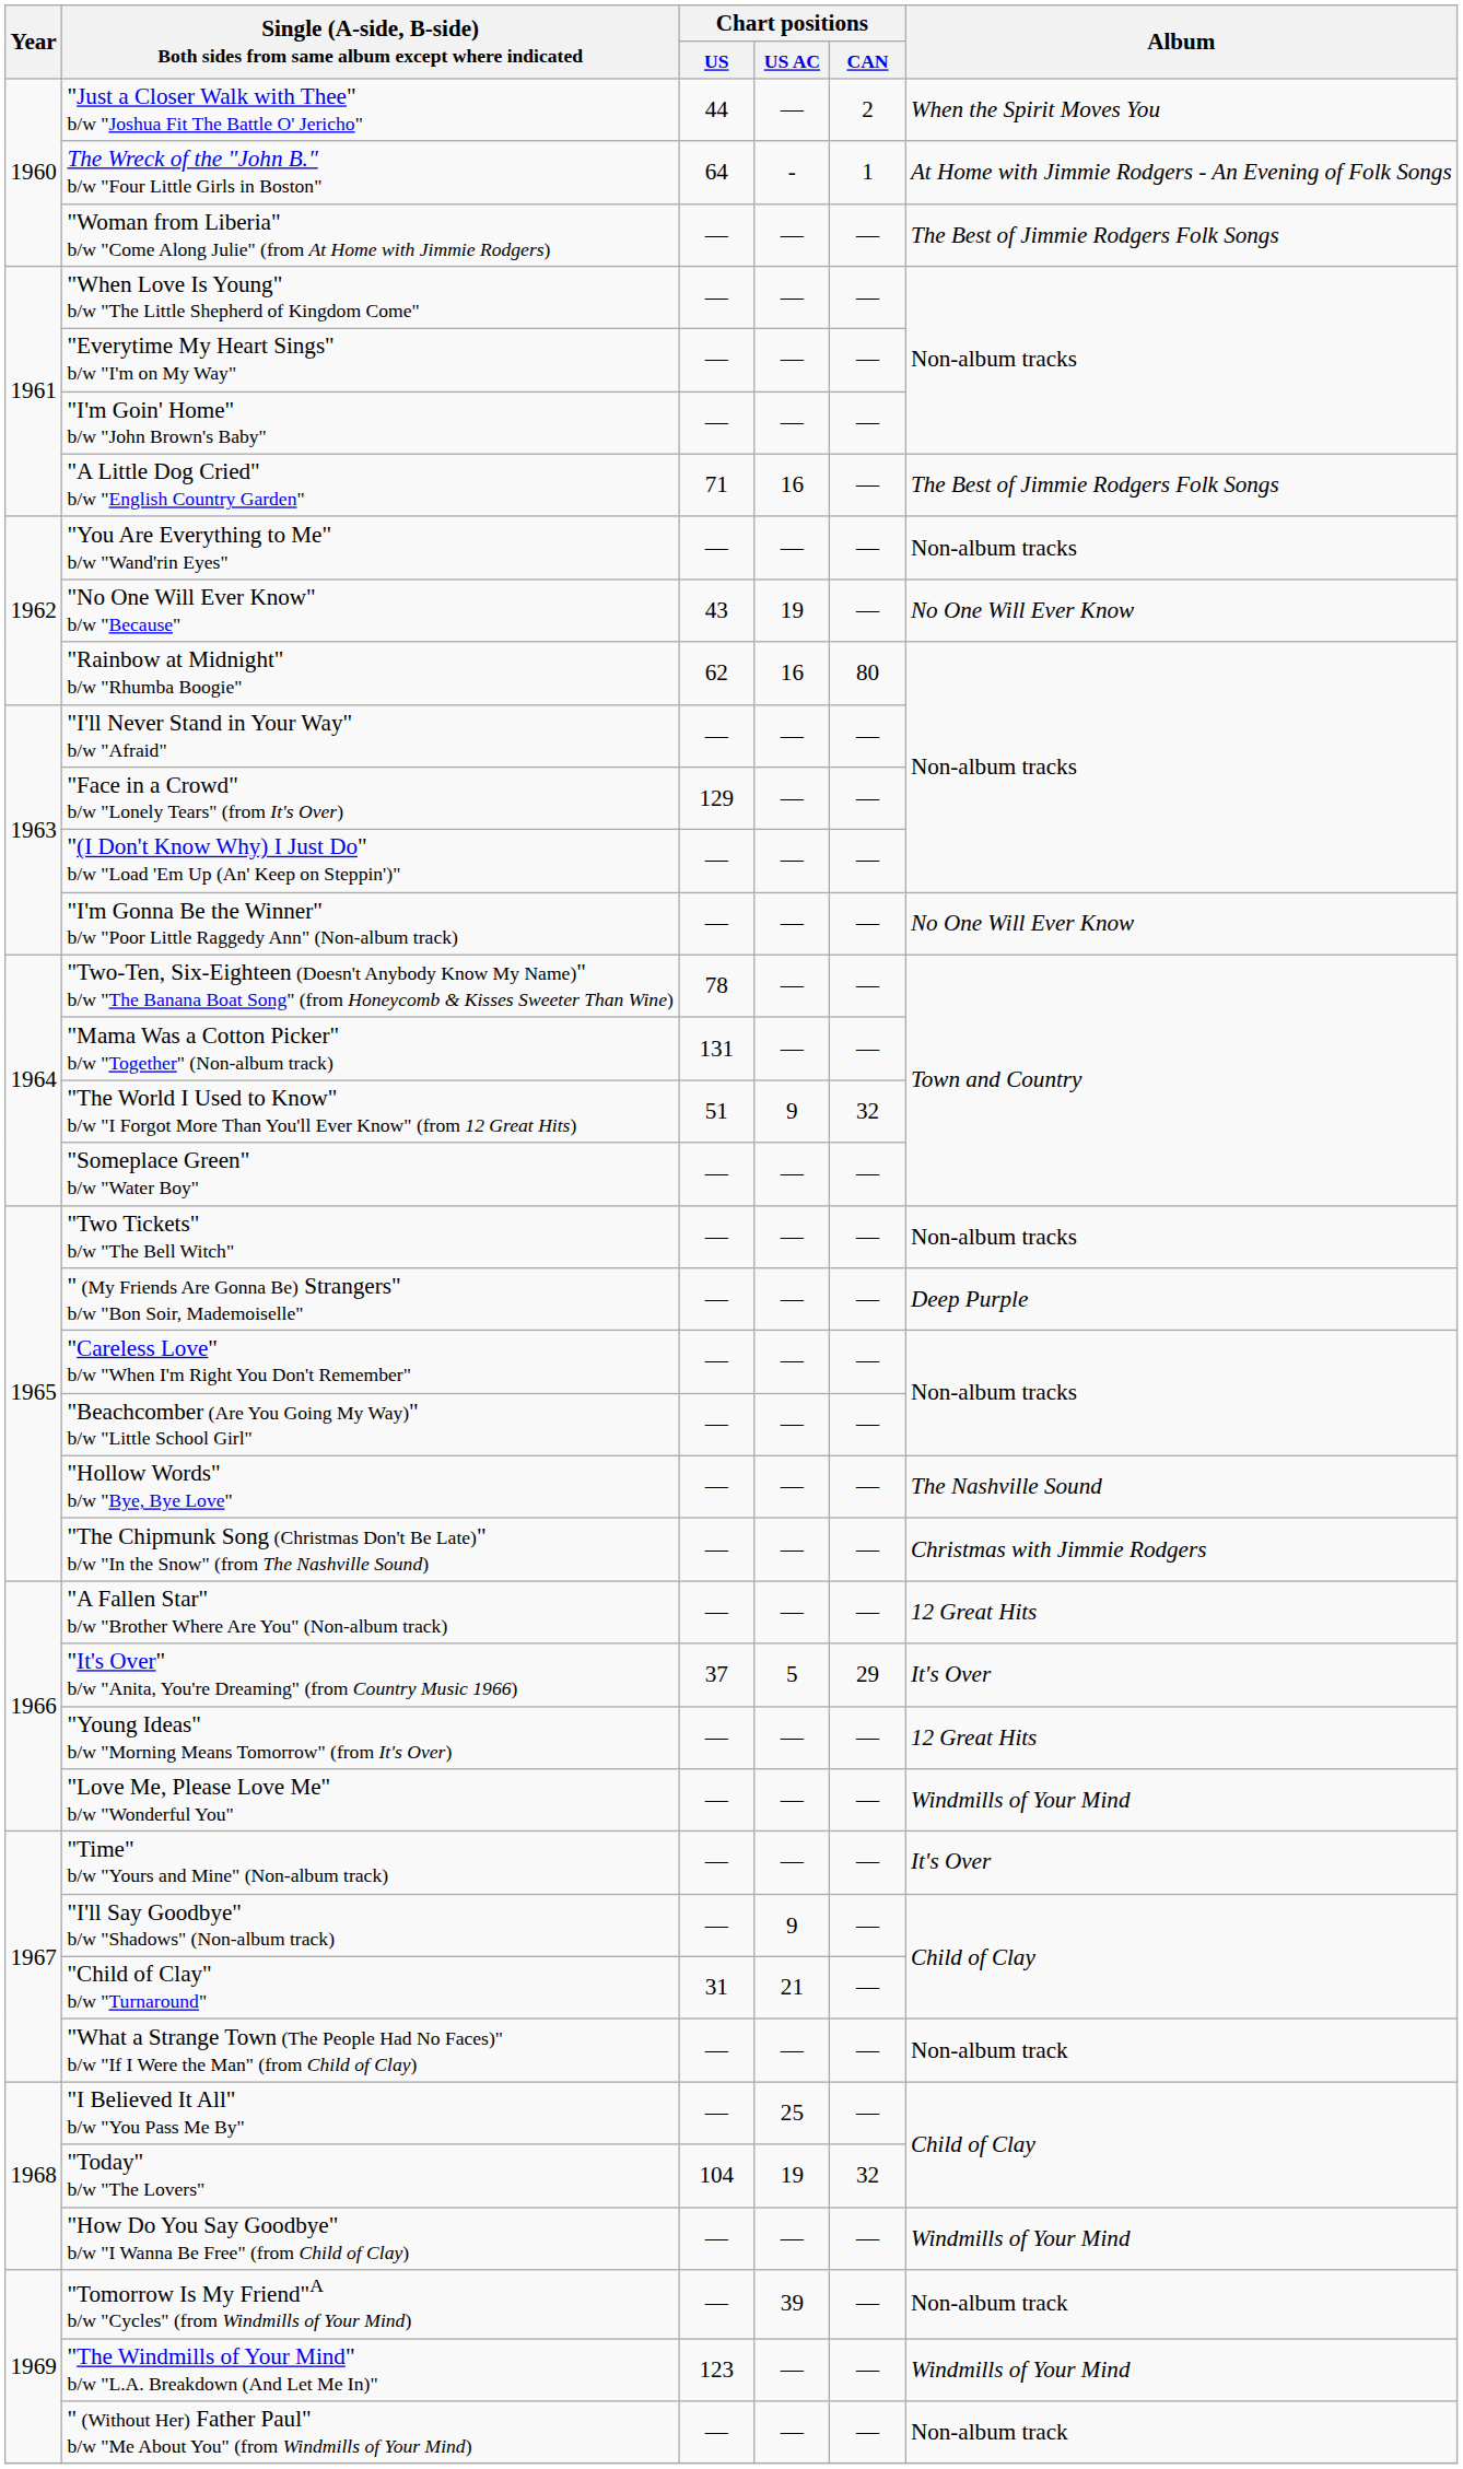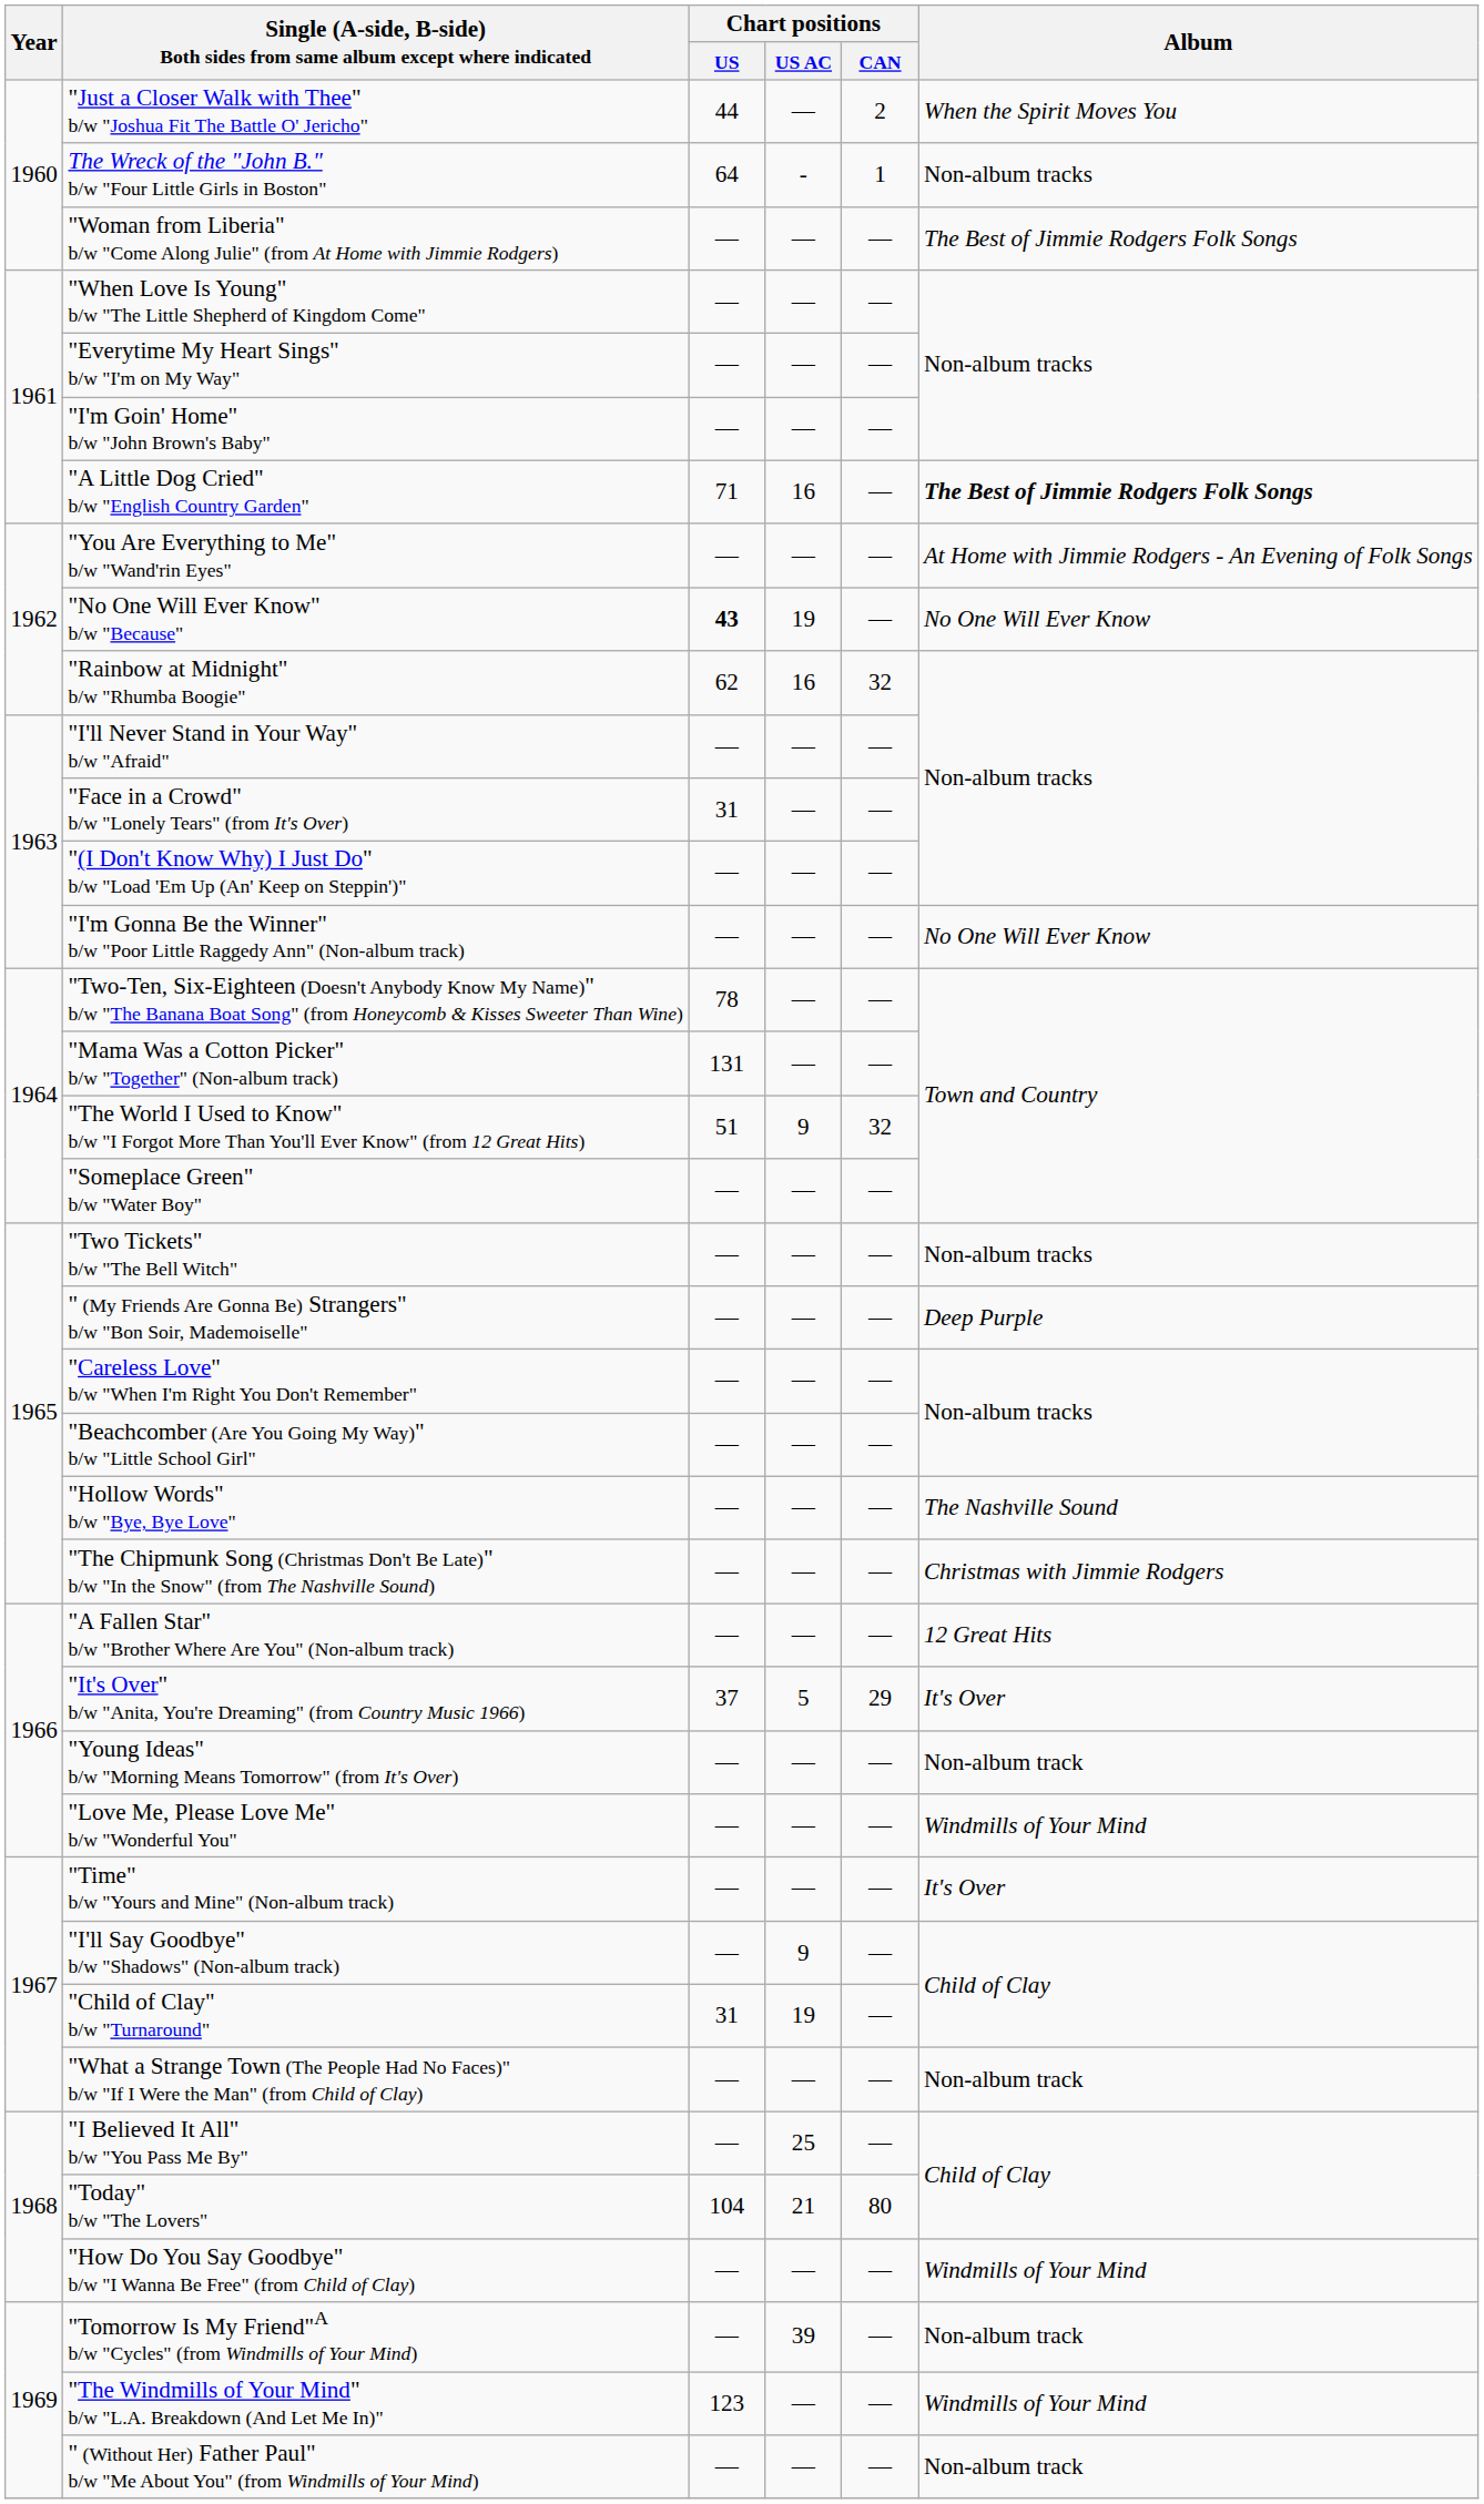The Wreck of the "John B." b/w "Four Little Girls in Boston" | Album: At Home with Jimmie Rodgers - An Evening of Folk Songs -> Non-album tracks
"A Little Dog Cried" b/w "English Country Garden" | Album: normal -> bold
"You Are Everything to Me" b/w "Wand'rin Eyes" | Album: Non-album tracks -> At Home with Jimmie Rodgers - An Evening of Folk Songs
"No One Will Ever Know" b/w "Because" | Chart positions / US: normal -> bold
"Rainbow at Midnight" b/w "Rhumba Boogie" | Chart positions / CAN: 80 -> 32
"Face in a Crowd" b/w "Lonely Tears" (from It's Over) | Chart positions / US: 129 -> 31
"Young Ideas" b/w "Morning Means Tomorrow" (from It's Over) | Album: 12 Great Hits -> Non-album track
"Child of Clay" b/w "Turnaround" | Chart positions / US AC: 21 -> 19
"Today" b/w "The Lovers" | Chart positions / US AC: 19 -> 21
"Today" b/w "The Lovers" | Chart positions / CAN: 32 -> 80
